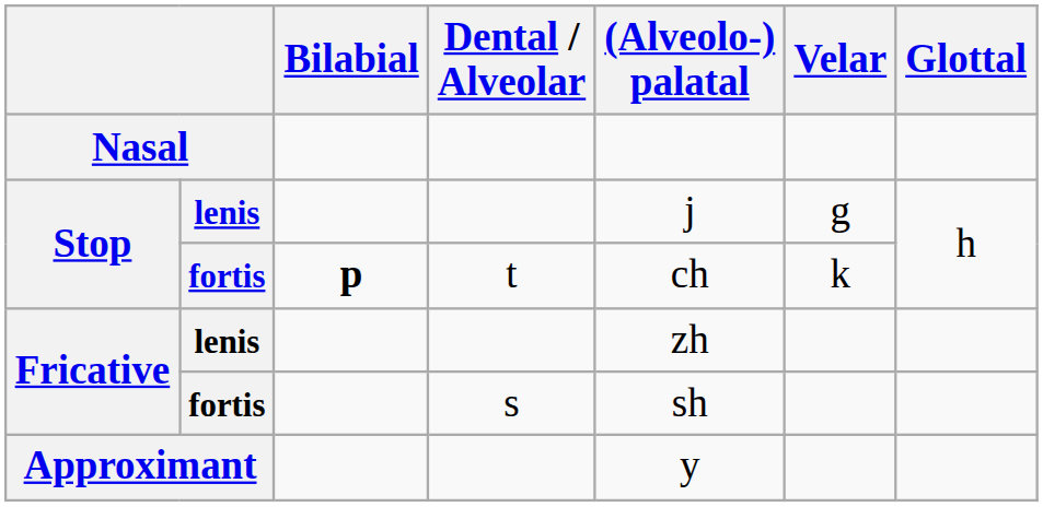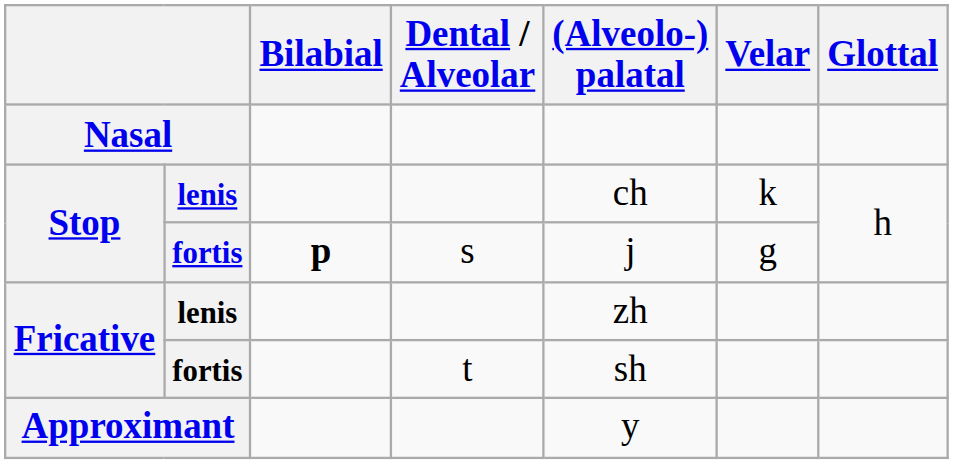Stop / lenis | (Alveolo-) palatal: j -> ch
Stop / lenis | Velar: g -> k
Stop / fortis | Dental / Alveolar: t -> s
Stop / fortis | (Alveolo-) palatal: ch -> j
Stop / fortis | Velar: k -> g
Fricative / fortis | Dental / Alveolar: s -> t
